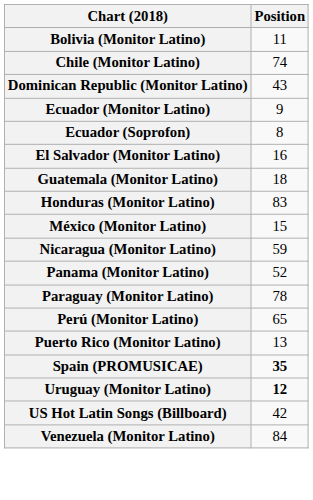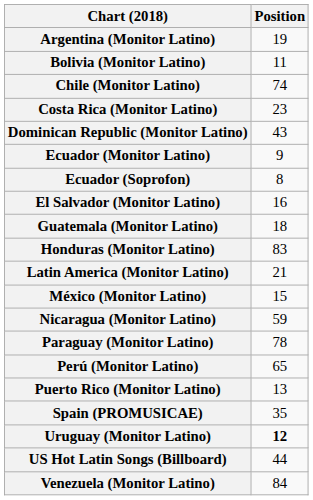+ row: Argentina (Monitor Latino) | 19
+ row: Costa Rica (Monitor Latino) | 23
+ row: Latin America (Monitor Latino) | 21
- row: Panama (Monitor Latino) | 52
Spain (PROMUSICAE) | Position: bold -> normal
US Hot Latin Songs (Billboard) | Position: 42 -> 44
